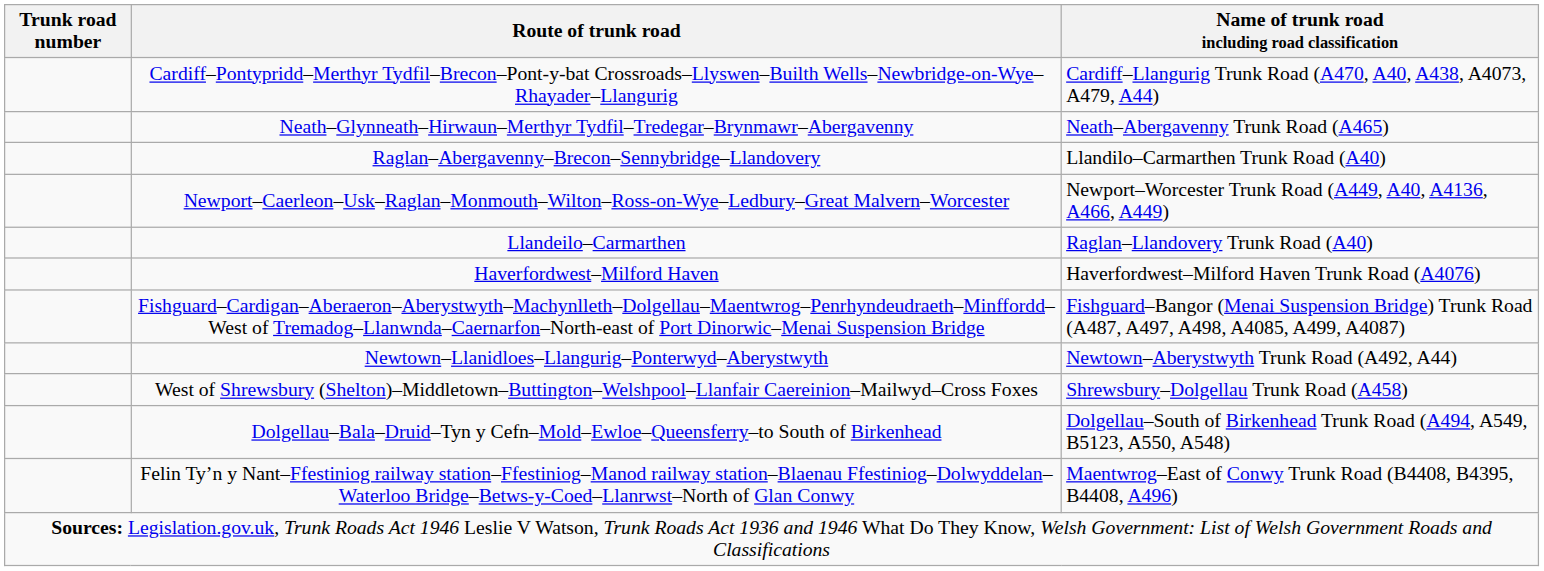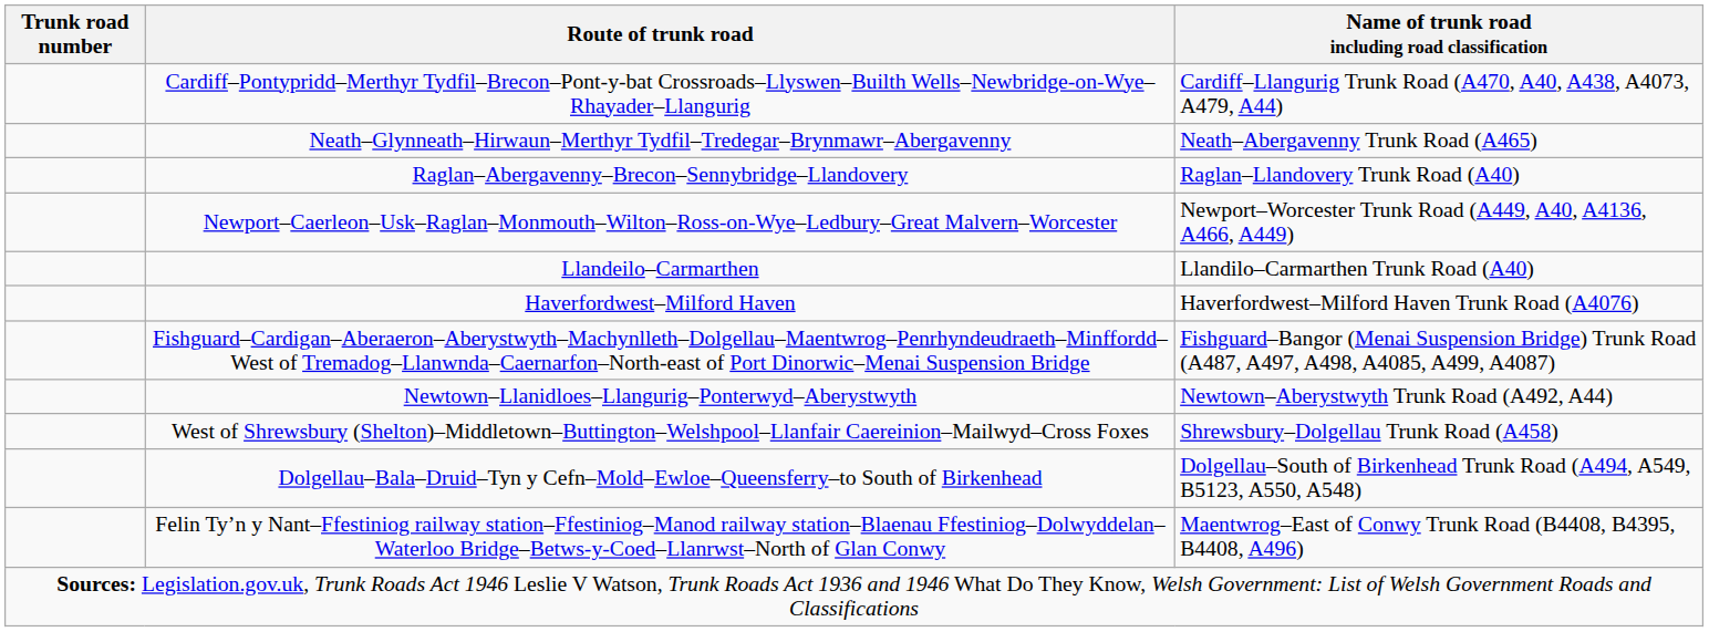Raglan–Abergavenny–Brecon–Sennybridge–Llandovery | Name of trunk road including road classification: Llandilo–Carmarthen Trunk Road (A40) -> Raglan–Llandovery Trunk Road (A40)
Llandeilo–Carmarthen | Name of trunk road including road classification: Raglan–Llandovery Trunk Road (A40) -> Llandilo–Carmarthen Trunk Road (A40)
